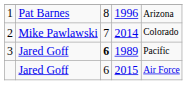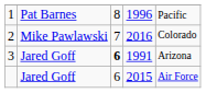1 | column 5: Arizona -> Pacific
2 | column 4: 2014 -> 2016
3 | column 4: 1989 -> 1991
3 | column 5: Pacific -> Arizona
